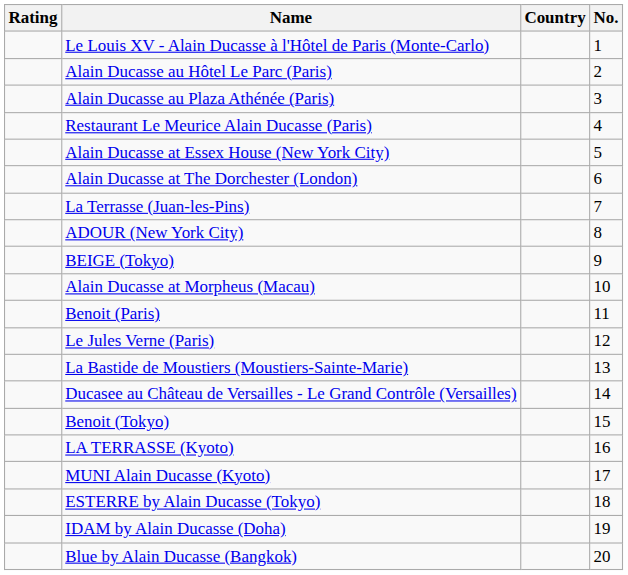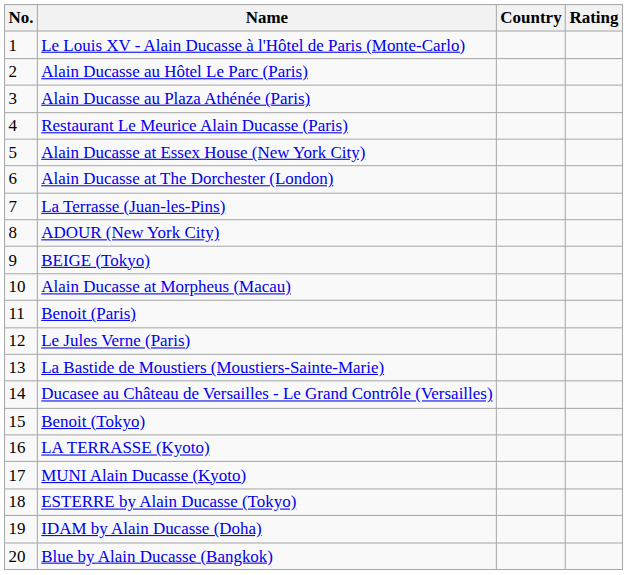columns swapped: No. <-> Rating
